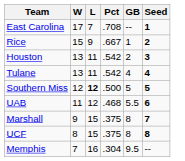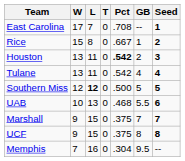+ column: T | 0 | 0 | 0 | 0 | 0 | 0 | 0 | 0 | 0
Rice | L: 9 -> 8
Houston | Pct: normal -> bold
UAB | W: 11 -> 10
UAB | L: 12 -> 13
Marshall | GB: 8 -> 7
UCF | W: 8 -> 9
